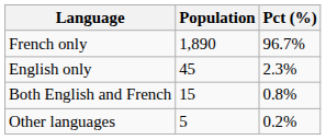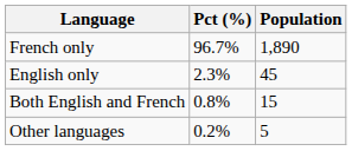columns swapped: Population <-> Pct (%)
